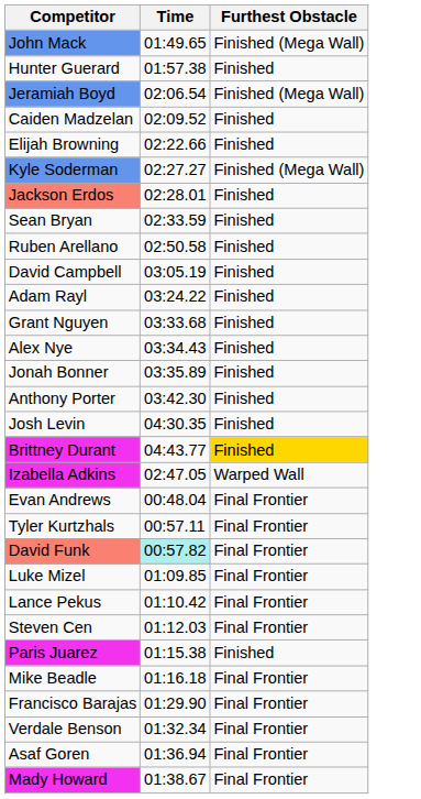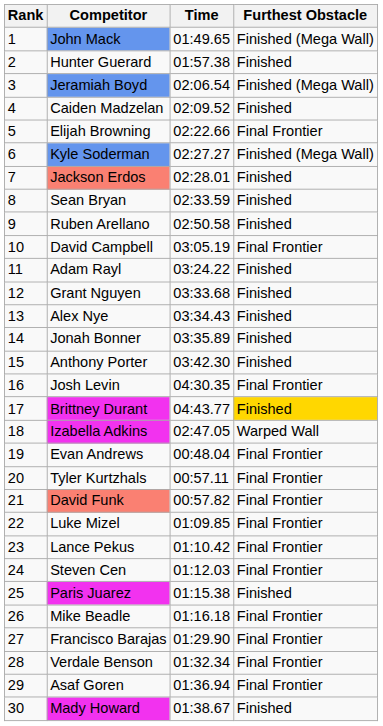+ column: Rank | 1 | 2 | 3 | 4 | 5 | 6 | 7 | 8 | 9 | 10 | 11 | 12 | 13 | 14 | 15 | 16 | 17 | 18 | 19 | 20 | 21 | 22 | 23 | 24 | 25 | 26 | 27 | 28 | 29 | 30
Elijah Browning | Furthest Obstacle: Finished -> Final Frontier
David Campbell | Furthest Obstacle: Finished -> Final Frontier
Josh Levin | Furthest Obstacle: Finished -> Final Frontier
David Funk | Time: paleturquoise background -> no background
Mady Howard | Furthest Obstacle: Final Frontier -> Finished
